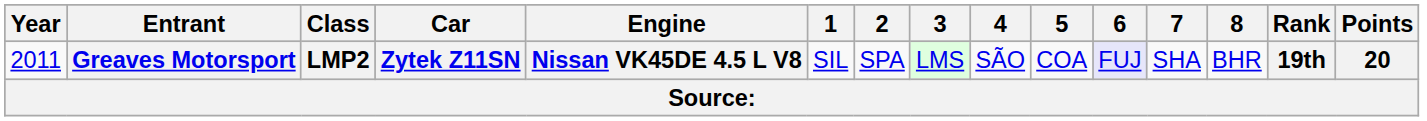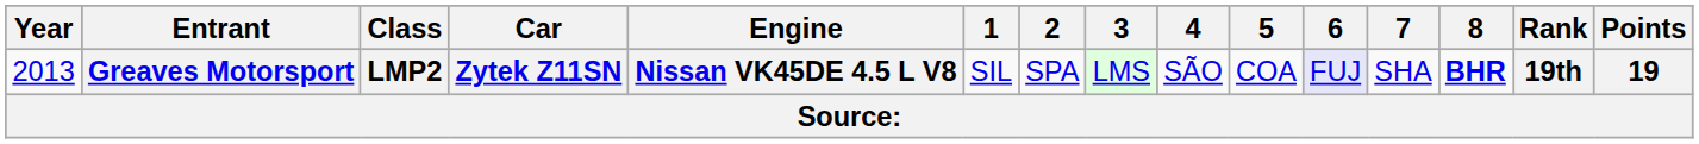Greaves Motorsport | Year: 2011 -> 2013
Greaves Motorsport | 8: normal -> bold
Greaves Motorsport | Points: 20 -> 19
